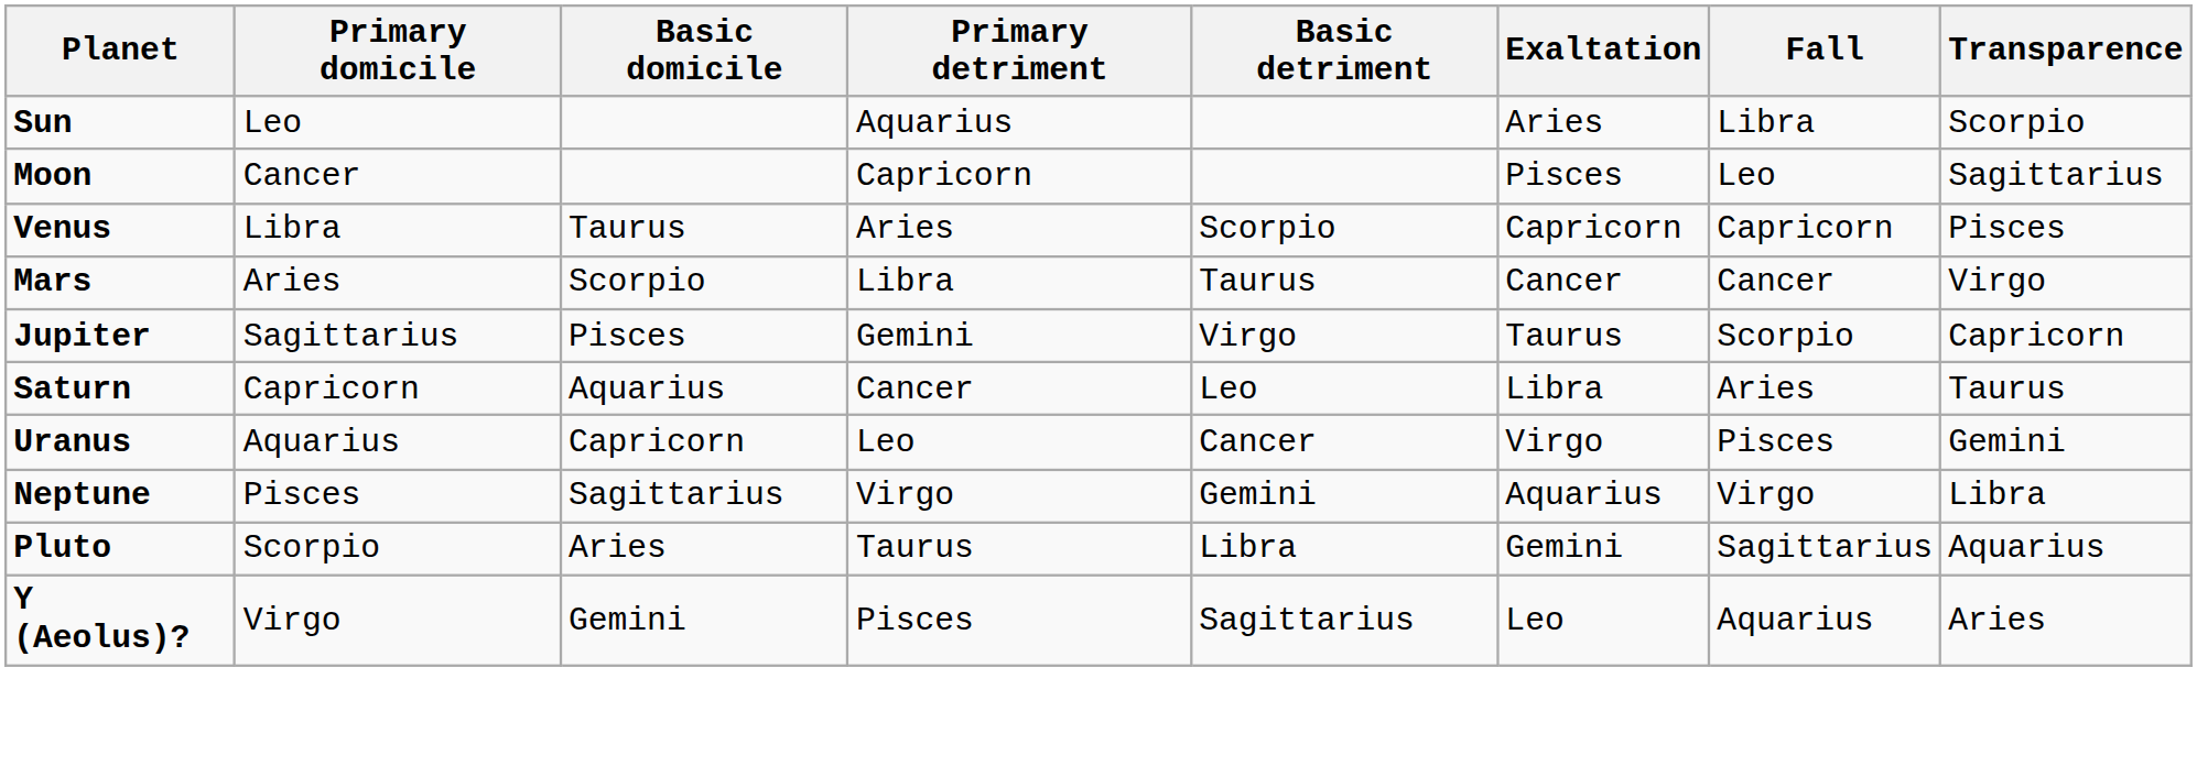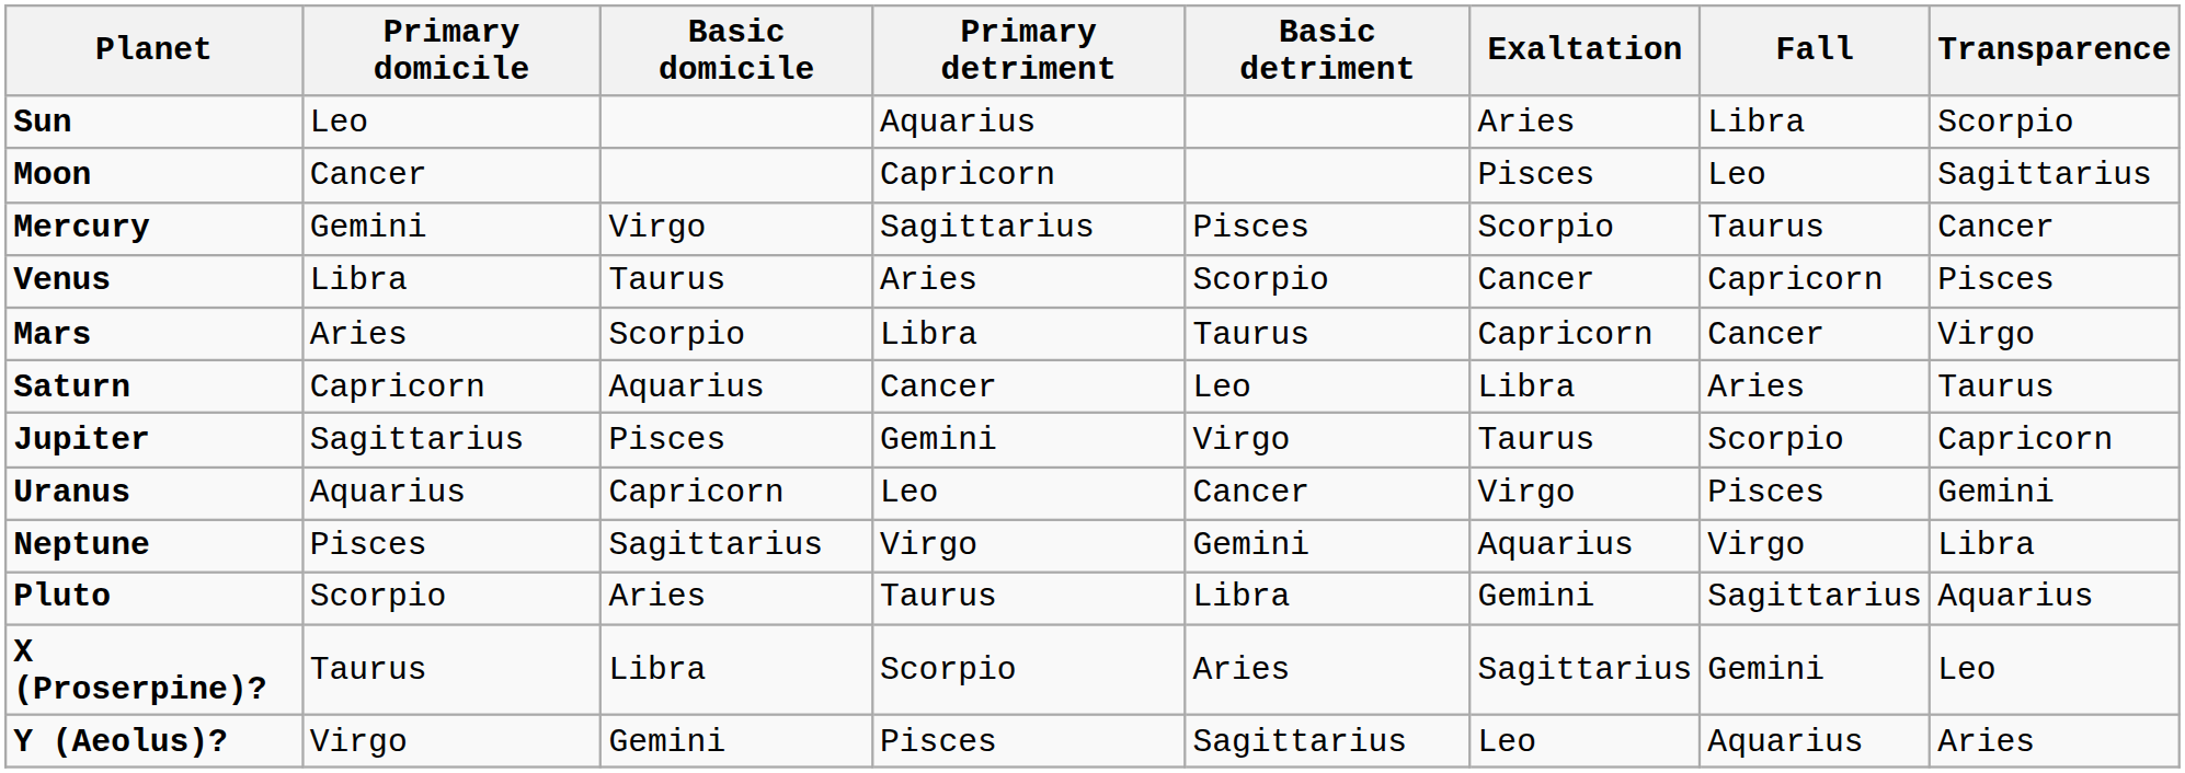+ row: Mercury | Gemini | Virgo | Sagittarius | Pisces | Scorpio | Taurus | Cancer
Venus | Exaltation: Capricorn -> Cancer
Mars | Exaltation: Cancer -> Capricorn
rows swapped: Jupiter <-> Saturn
+ row: X (Proserpine)? | Taurus | Libra | Scorpio | Aries | Sagittarius | Gemini | Leo
